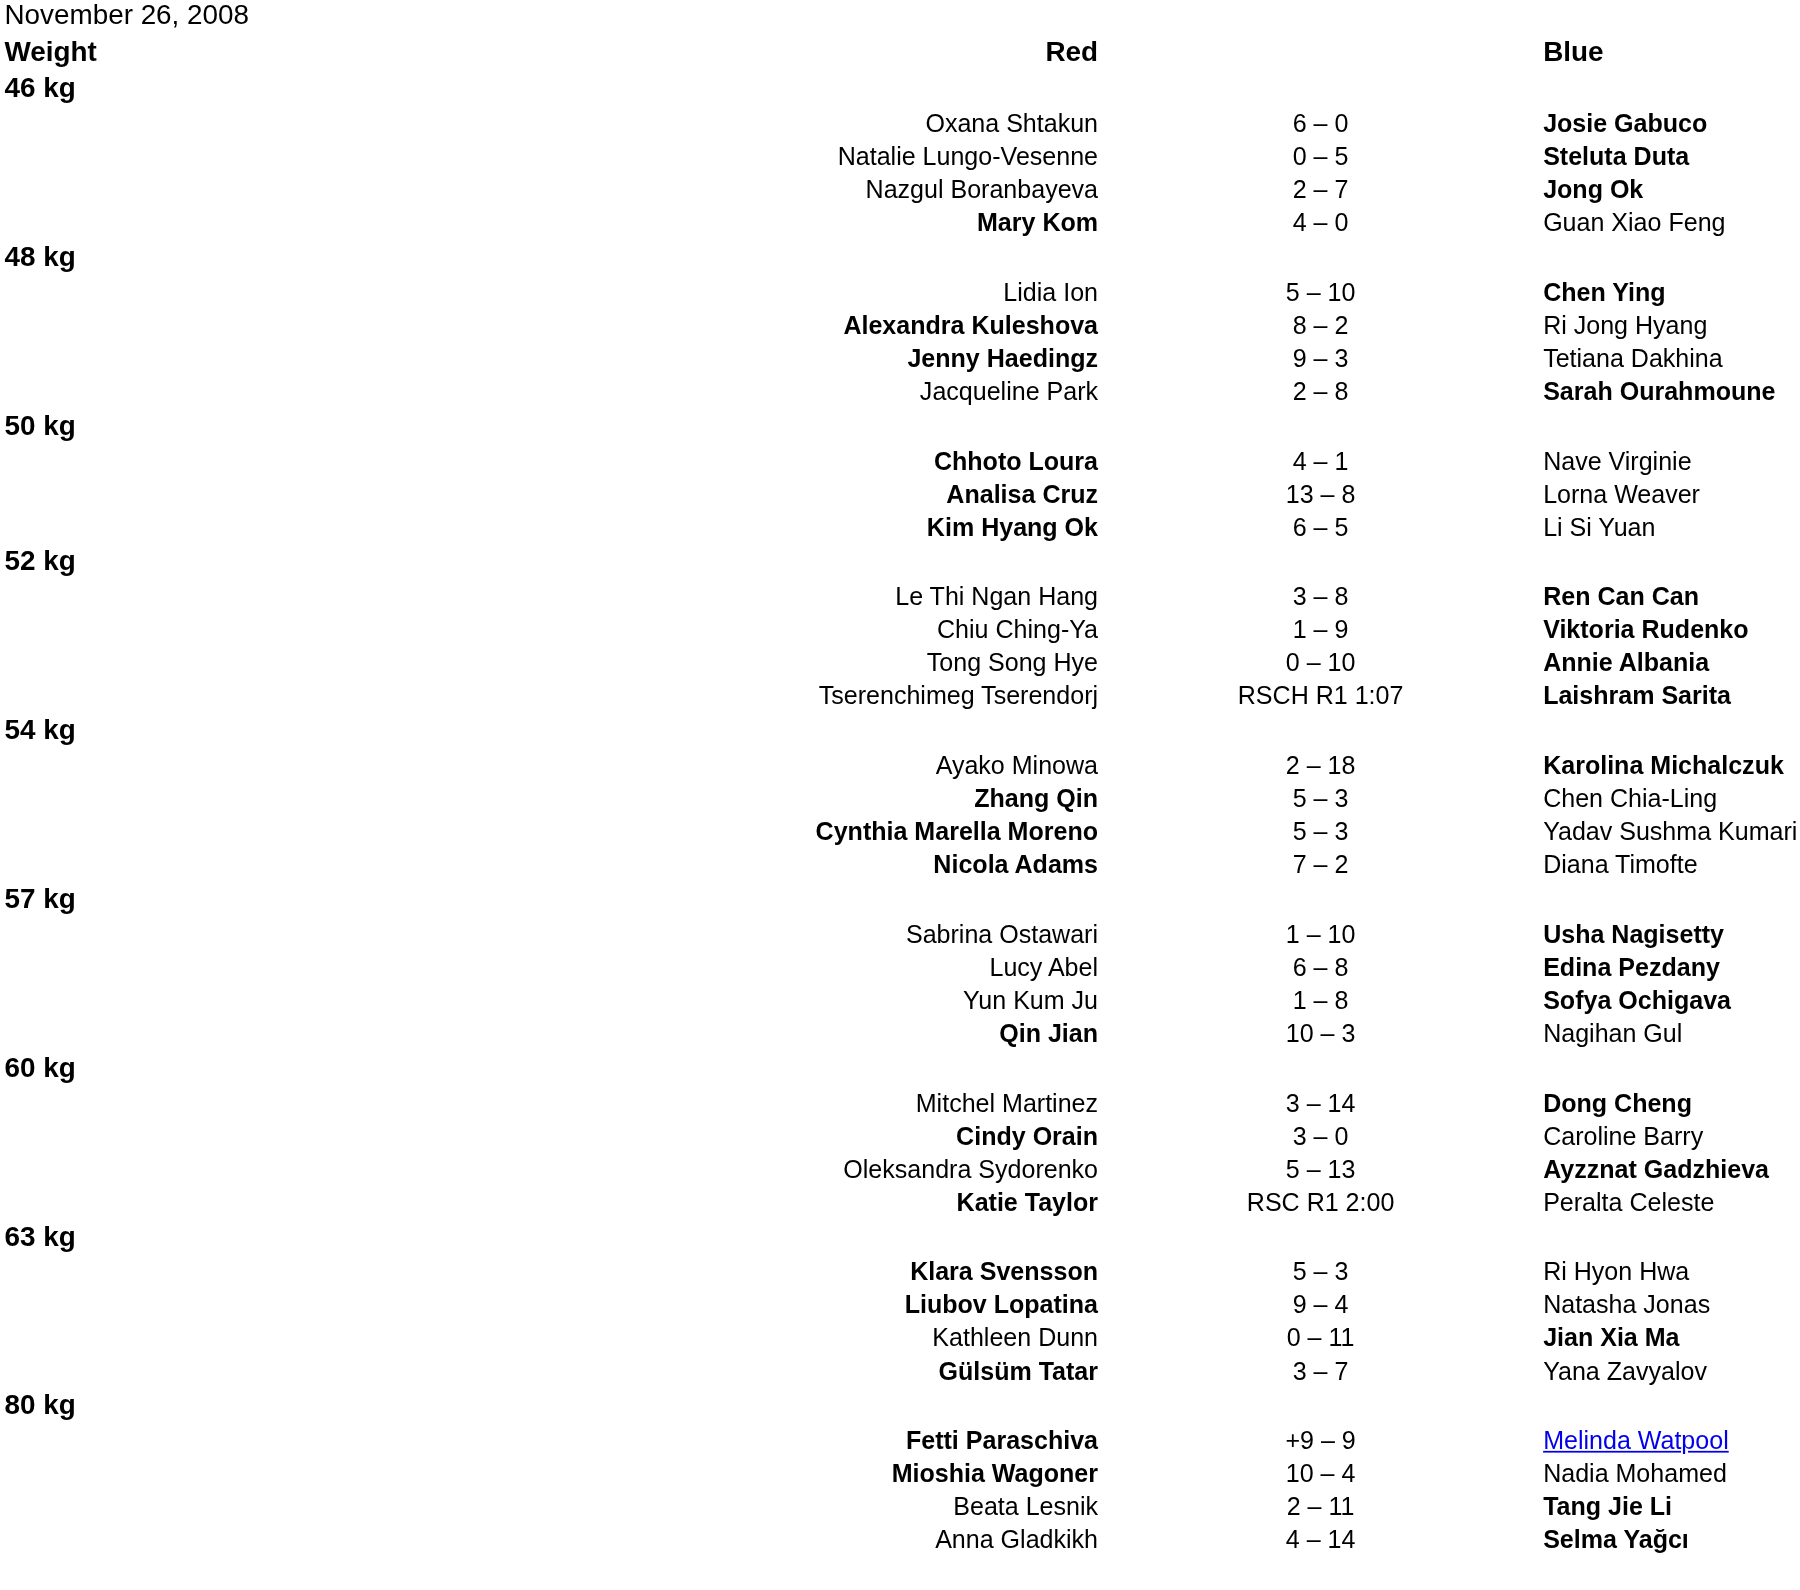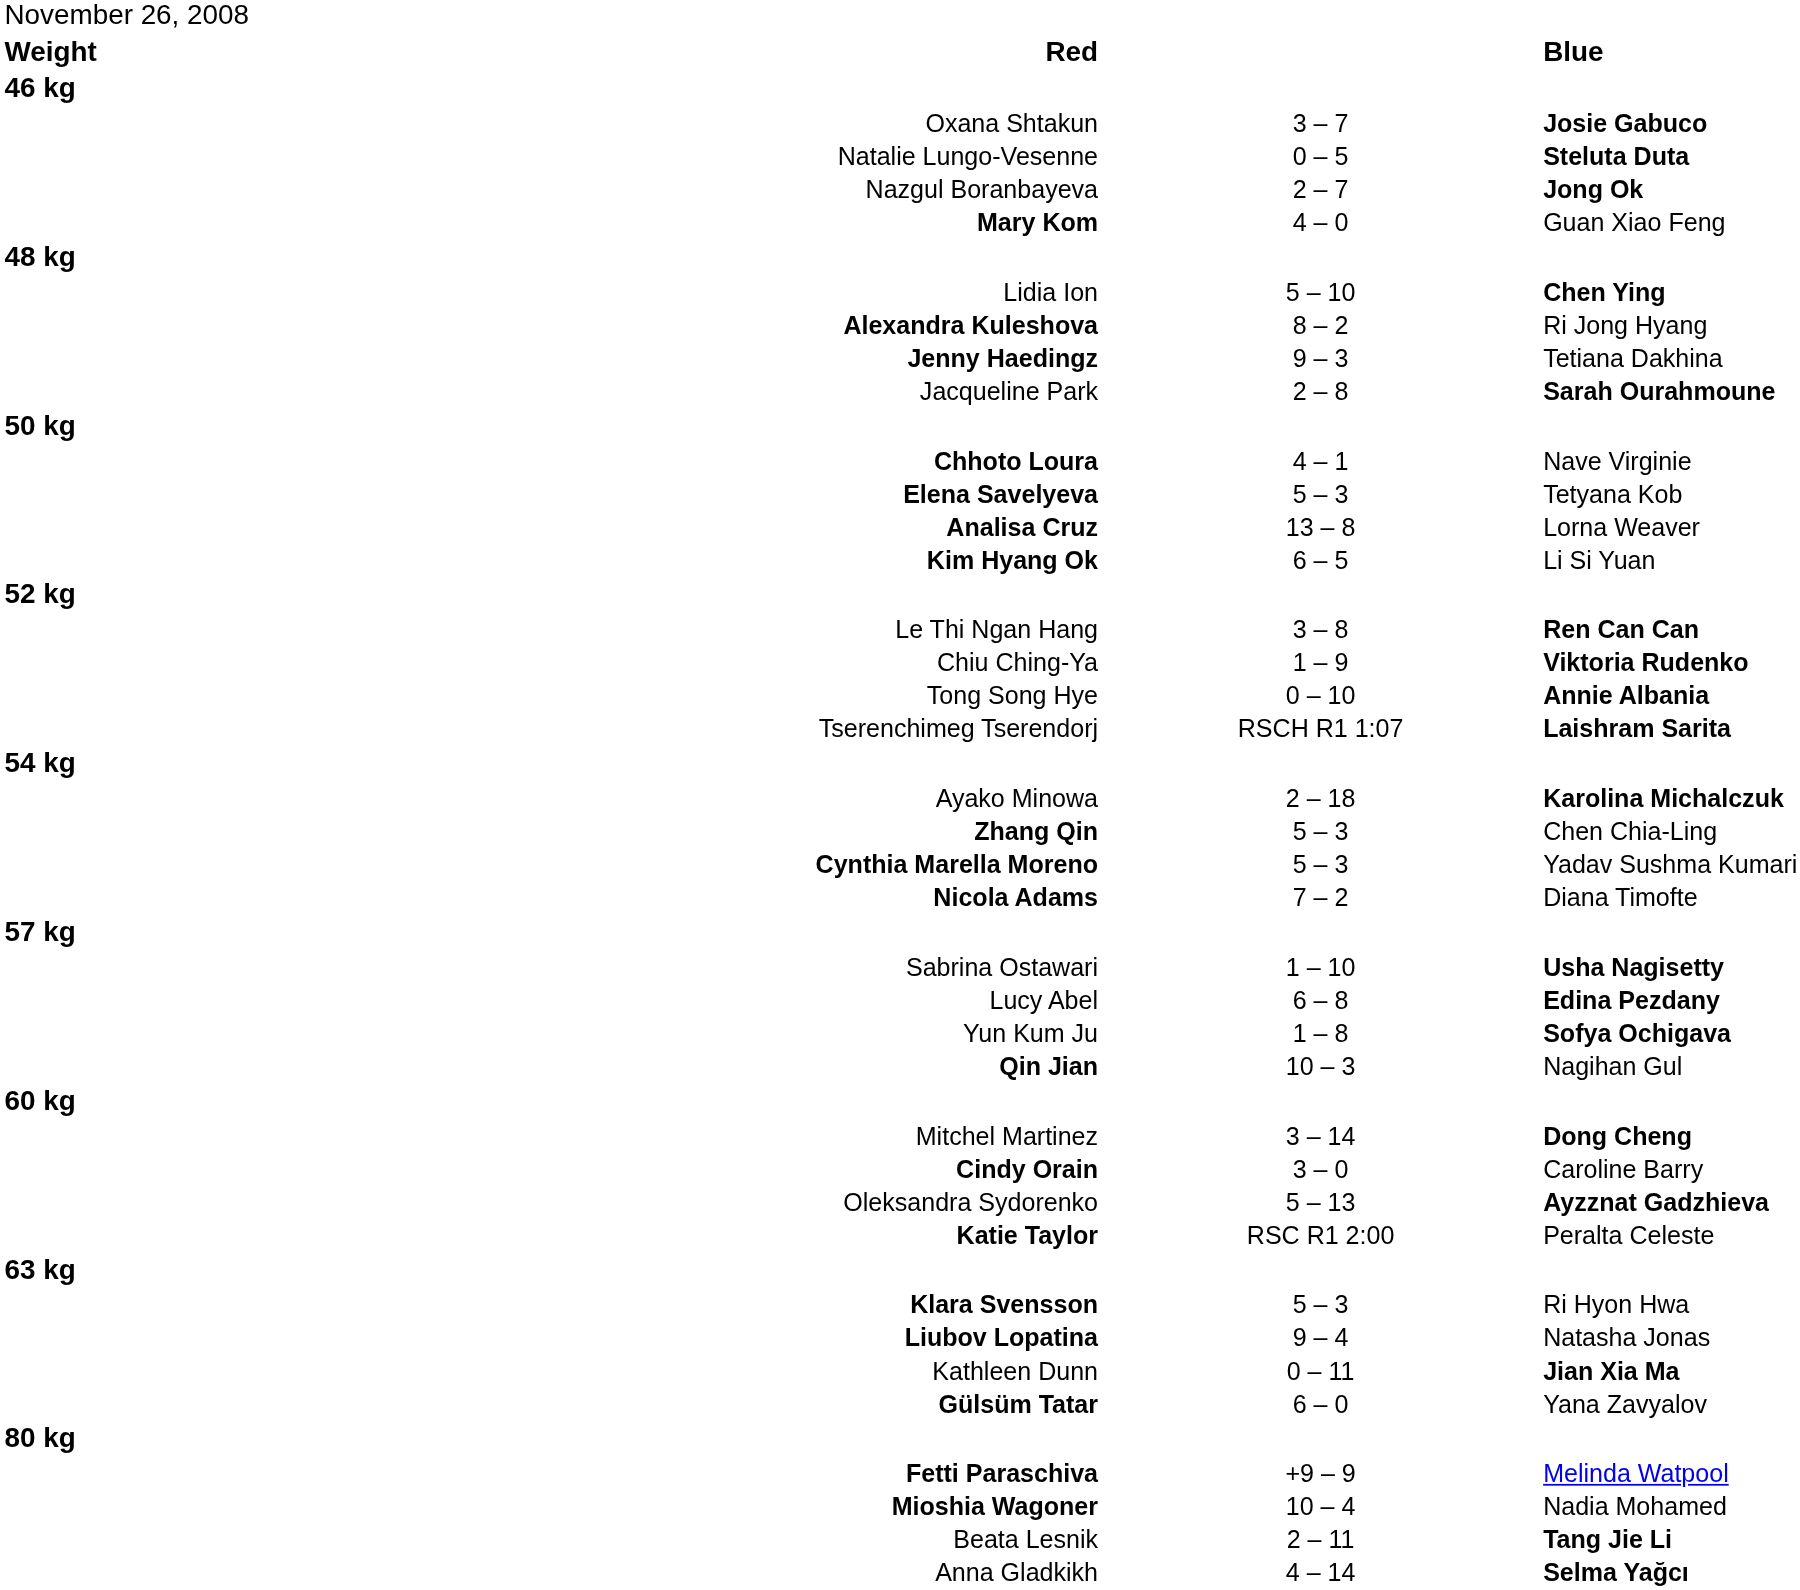Oxana Shtakun | column 3: 6 – 0 -> 3 – 7
+ row: Elena Savelyeva | 5 – 3 | Tetyana Kob
Gülsüm Tatar | column 3: 3 – 7 -> 6 – 0
